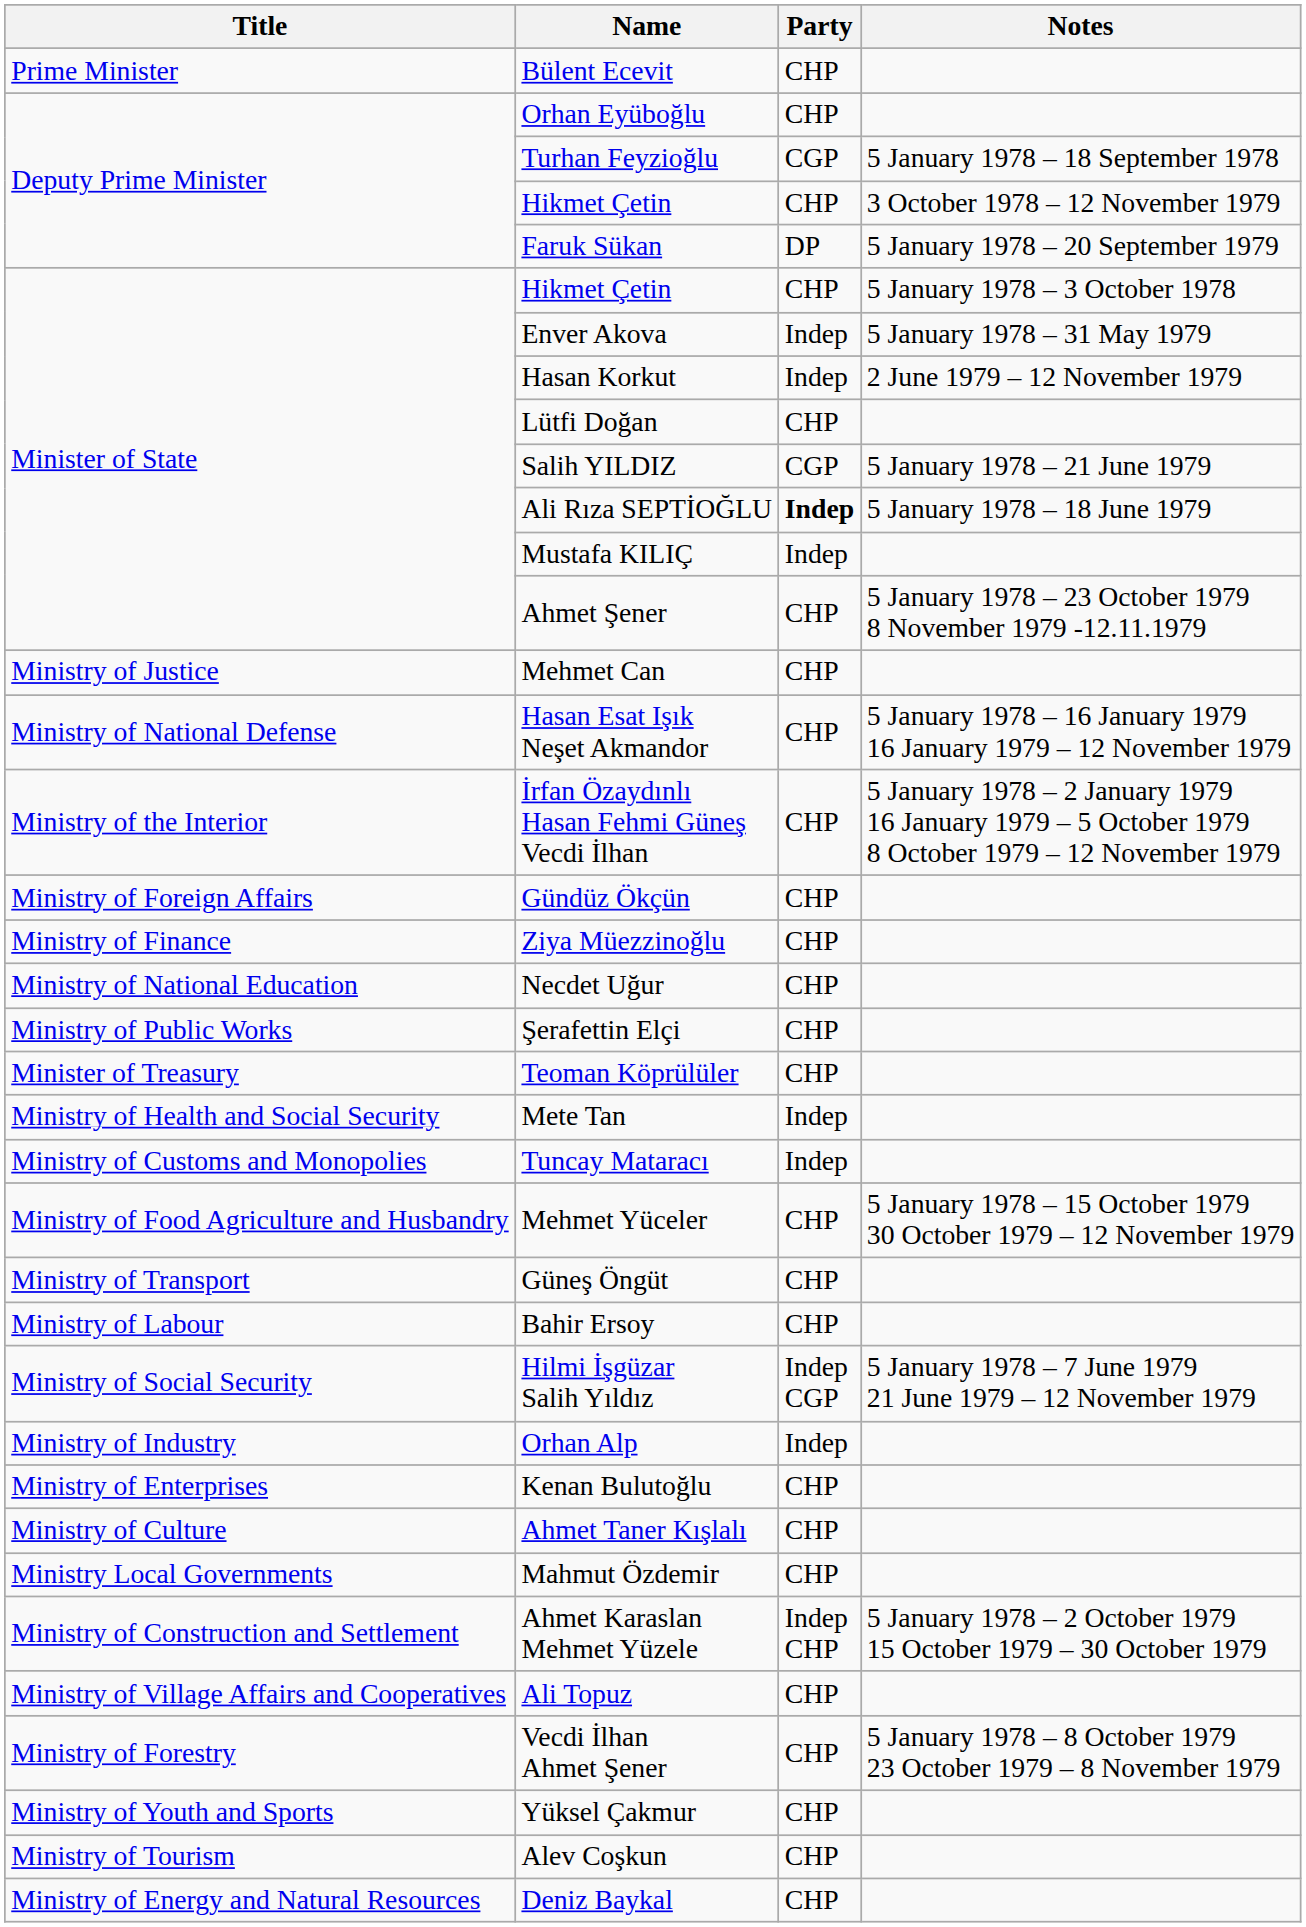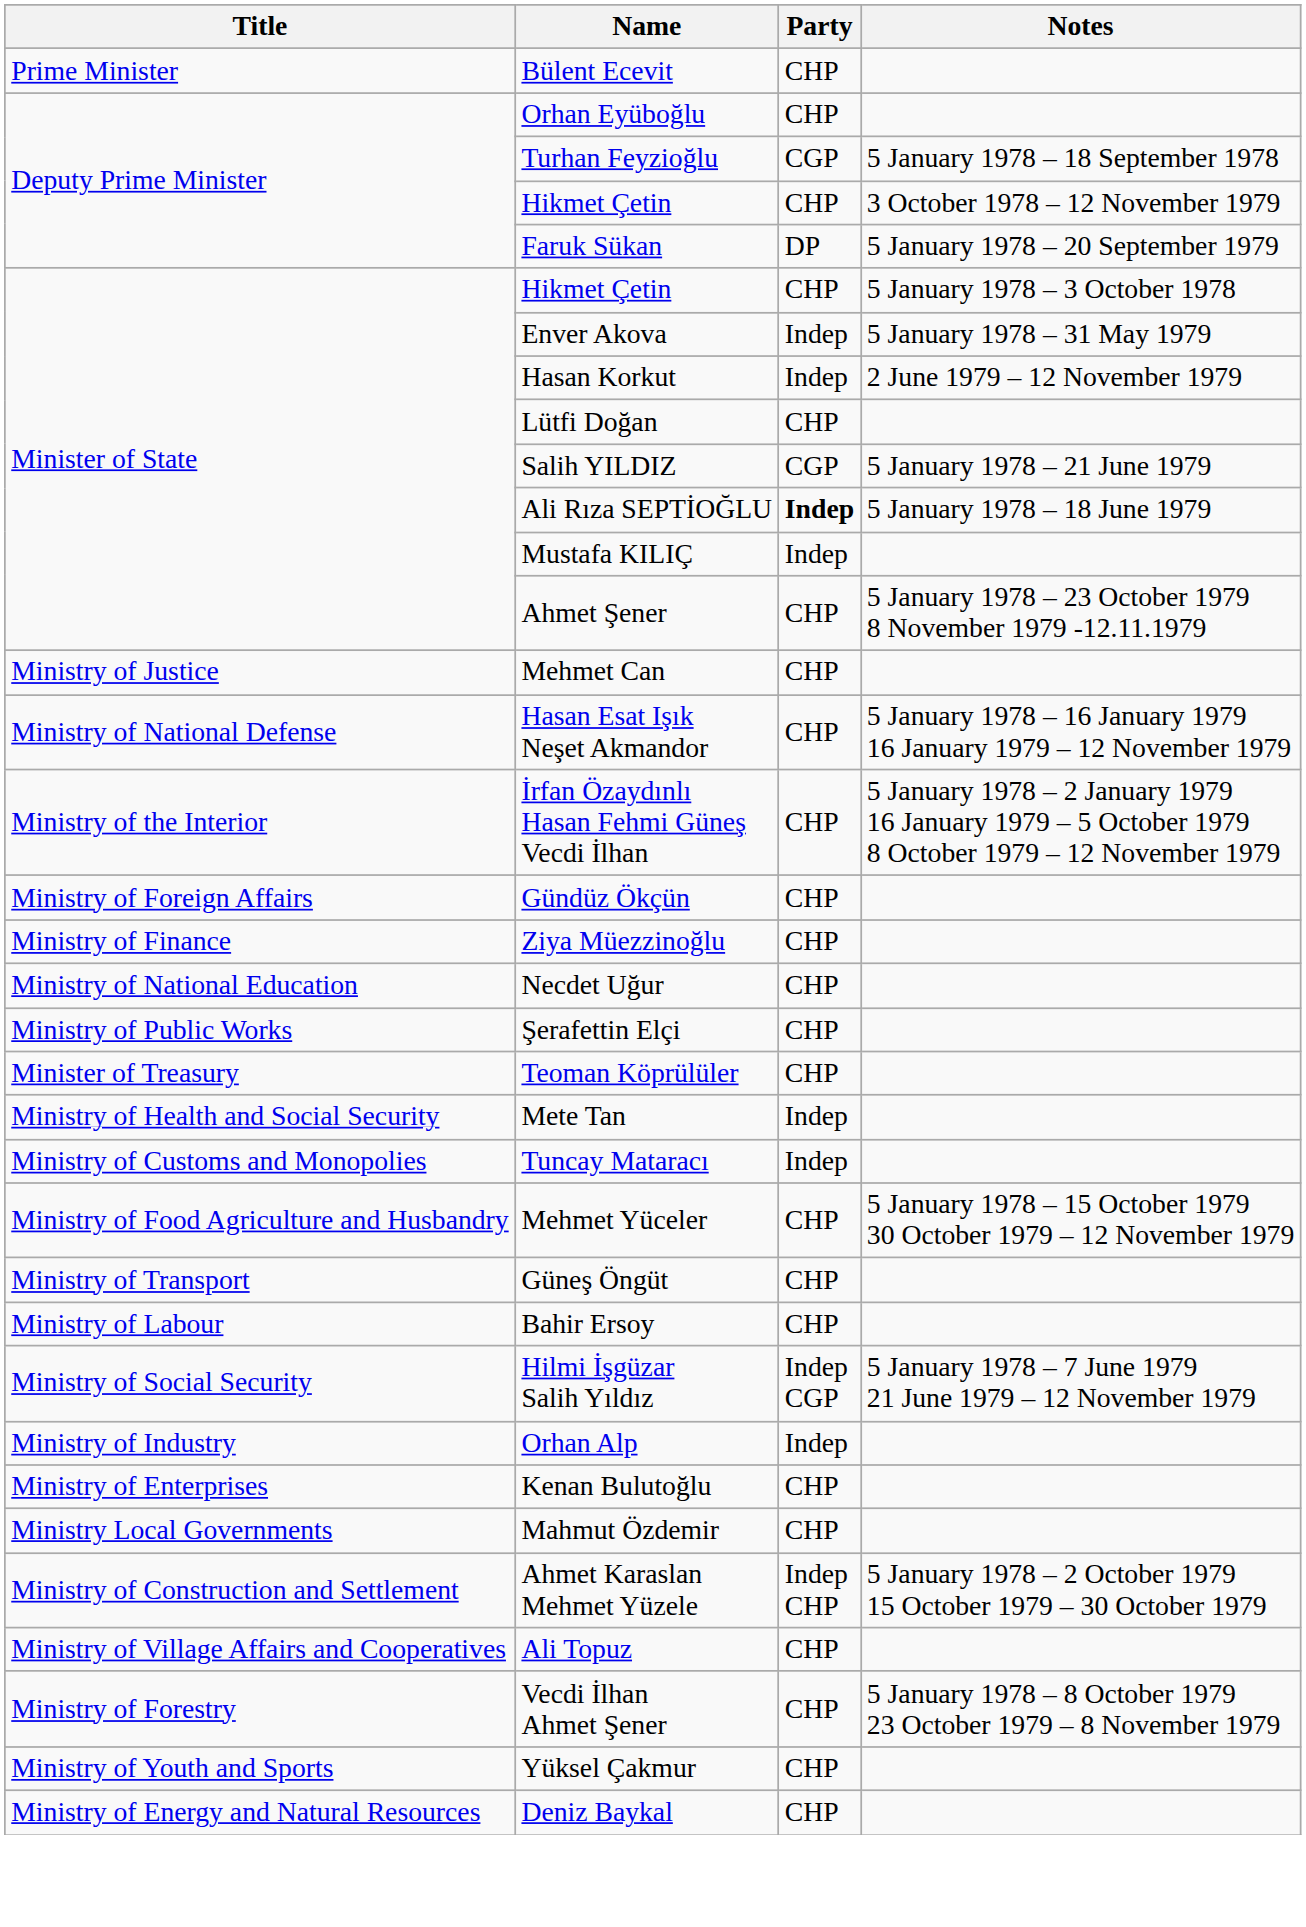- row: Ministry of Culture | Ahmet Taner Kışlalı | CHP
- row: Ministry of Tourism | Alev Coşkun | CHP
